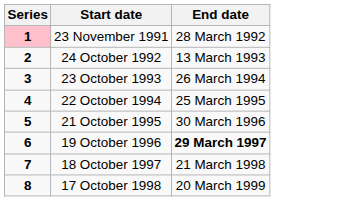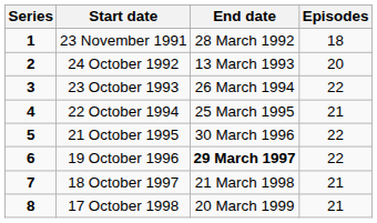+ column: Episodes | 18 | 20 | 22 | 21 | 22 | 22 | 21 | 21
23 November 1991 | Series: pink background -> no background
